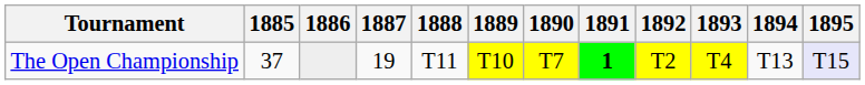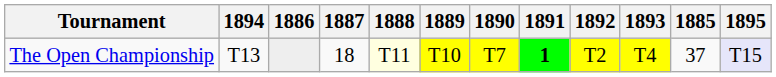columns swapped: 1885 <-> 1894
The Open Championship | 1887: 19 -> 18
The Open Championship | 1888: no background -> lightyellow background
